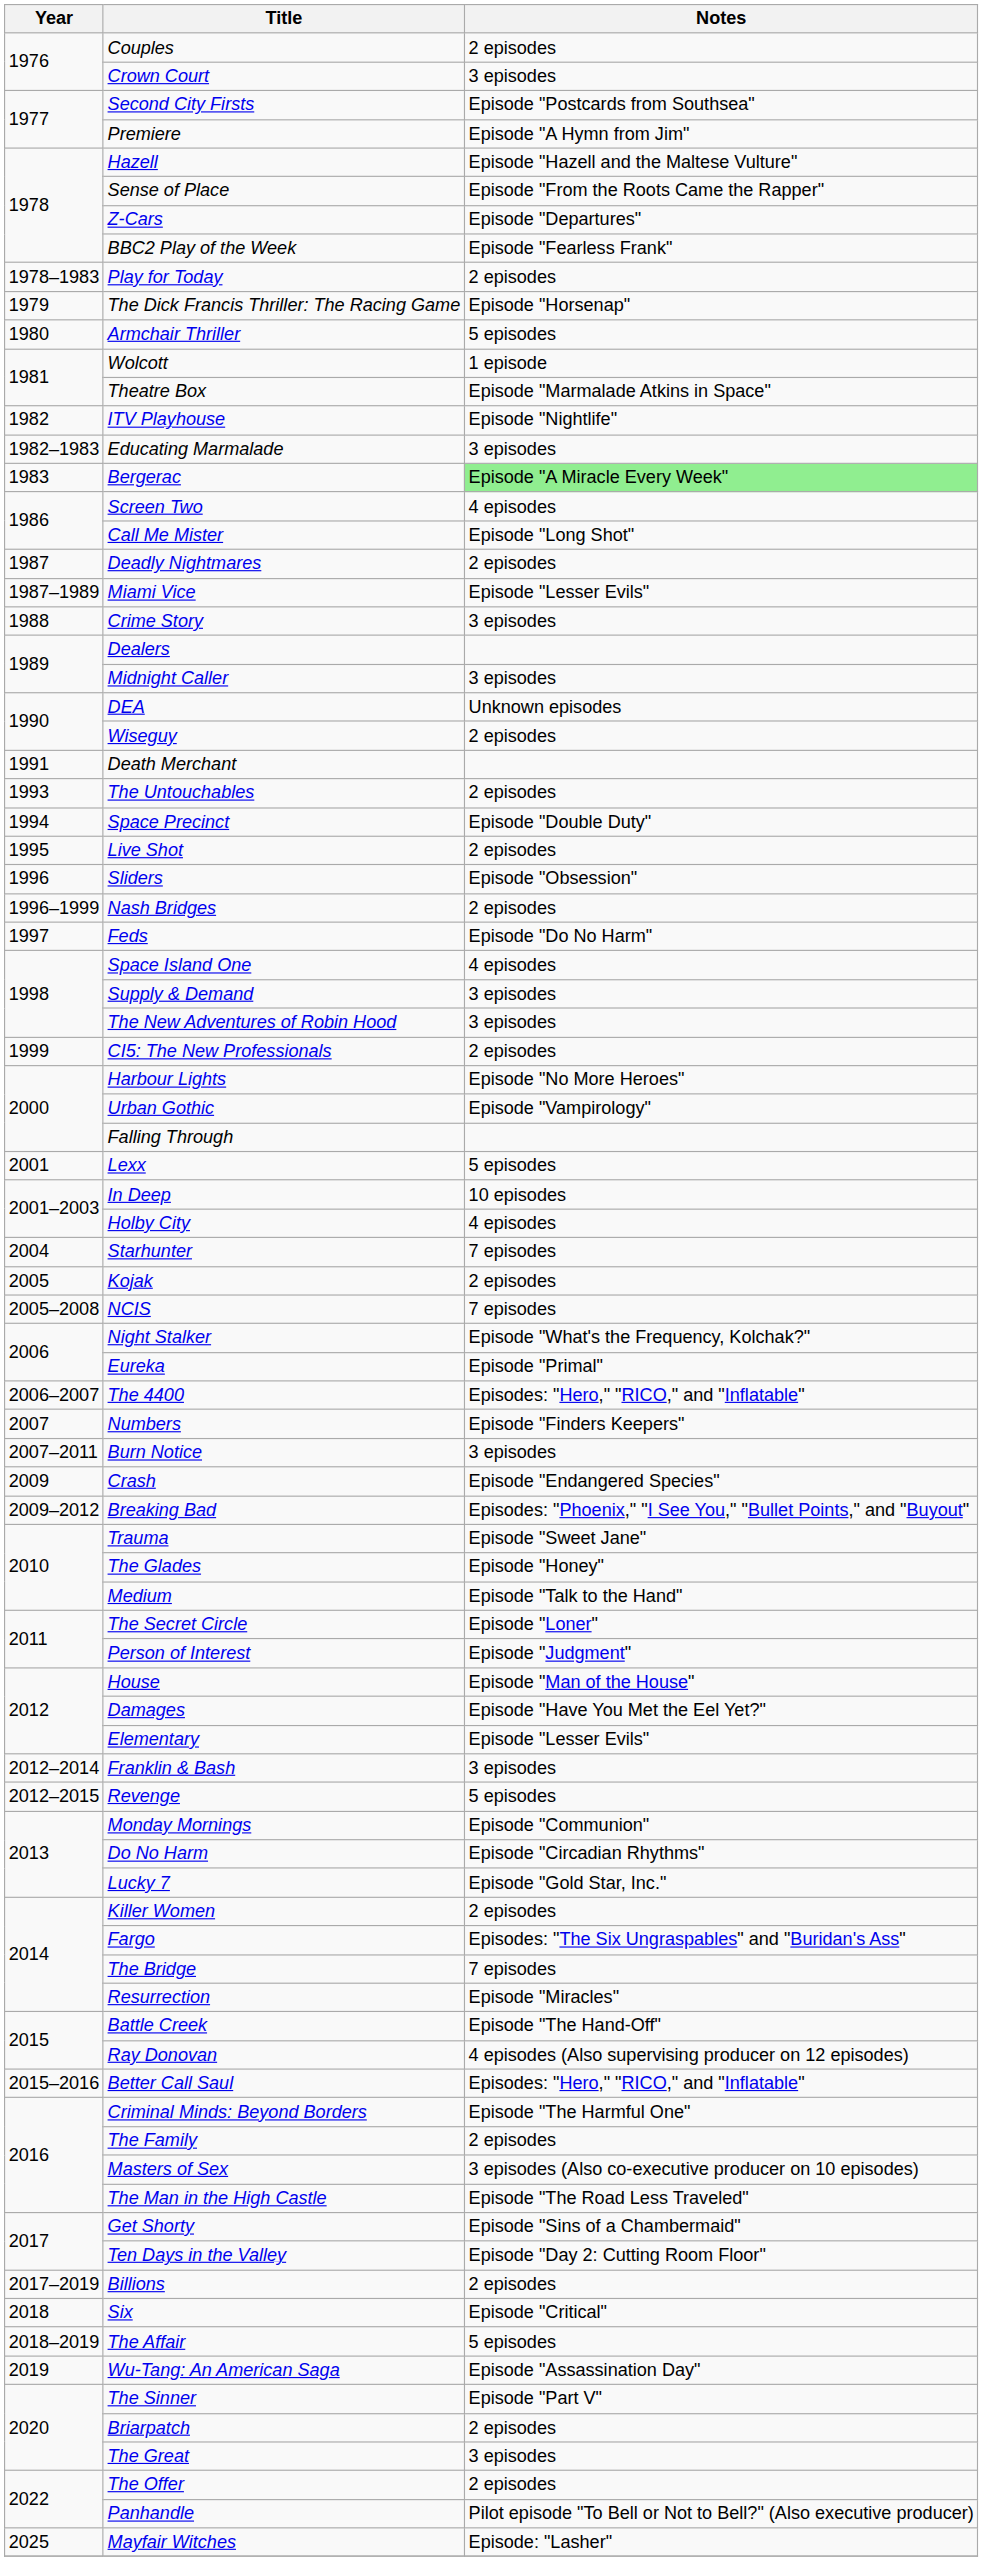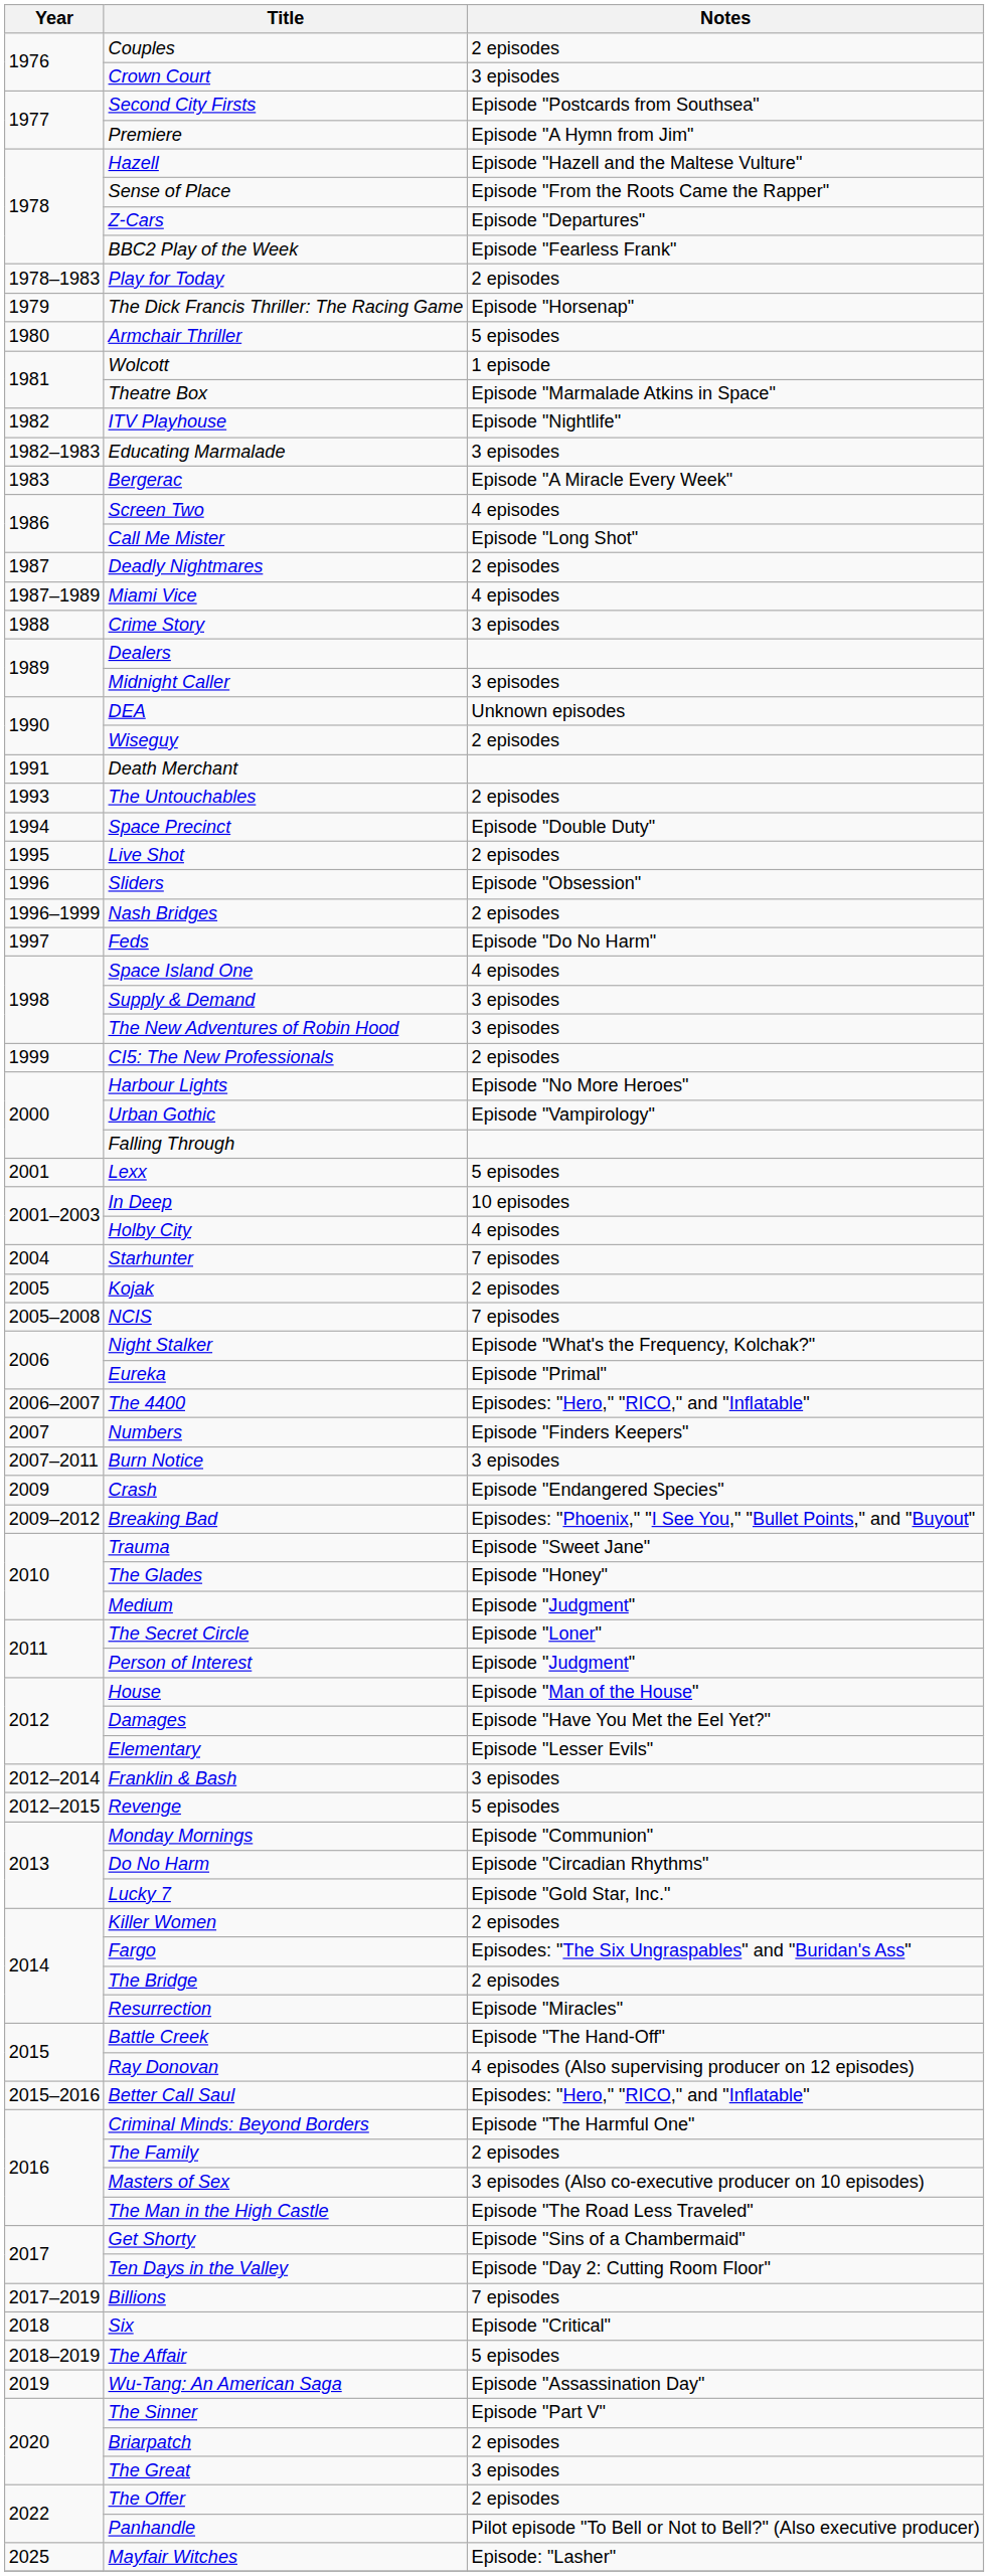Bergerac | Notes: lightgreen background -> no background
Miami Vice | Notes: Episode "Lesser Evils" -> 4 episodes
Medium | Notes: Episode "Talk to the Hand" -> Episode "Judgment"
The Bridge | Notes: 7 episodes -> 2 episodes
Billions | Notes: 2 episodes -> 7 episodes
